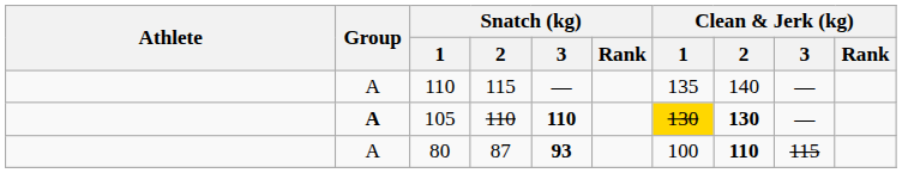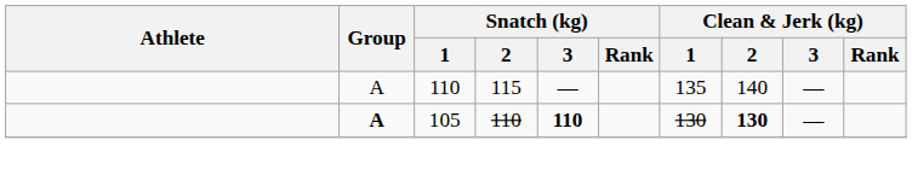105 | Clean & Jerk (kg) / 1: gold background -> no background
- row: A | 80 | 87 | 93 | 100 | 110 | 115
